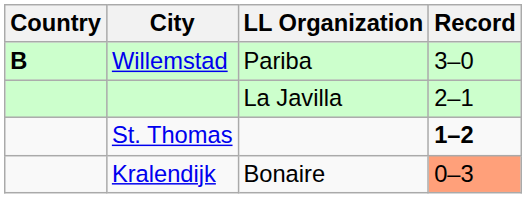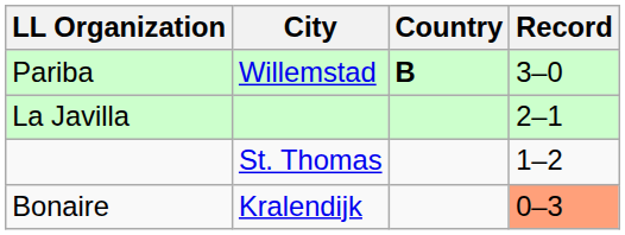columns swapped: Country <-> LL Organization
St. Thomas | Record: bold -> normal
